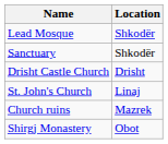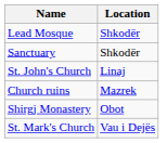- row: Drisht Castle Church | Drisht
+ row: St. Mark's Church | Vau i Dejës
